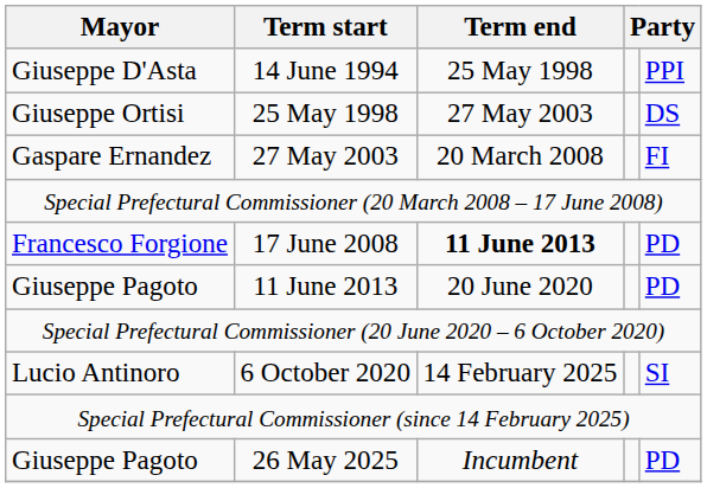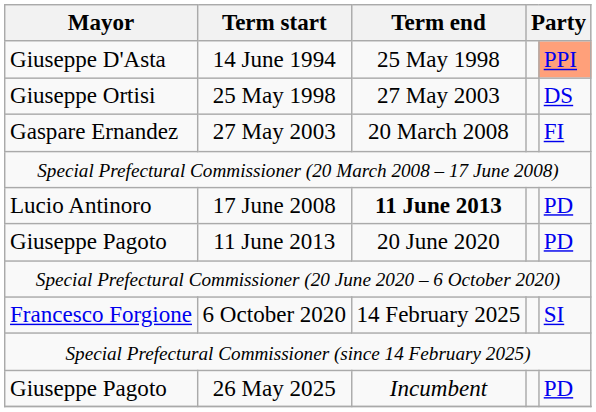14 June 1994 | column 5: no background -> lightsalmon background
17 June 2008 | Mayor: Francesco Forgione -> Lucio Antinoro
6 October 2020 | Mayor: Lucio Antinoro -> Francesco Forgione
